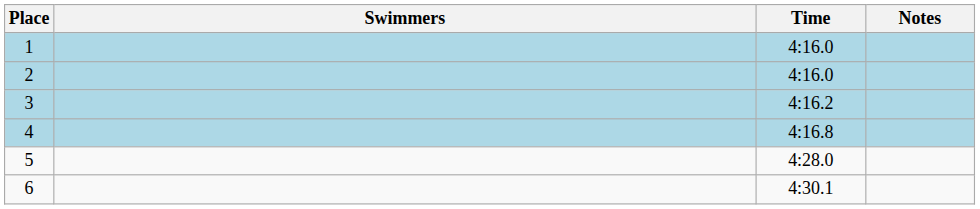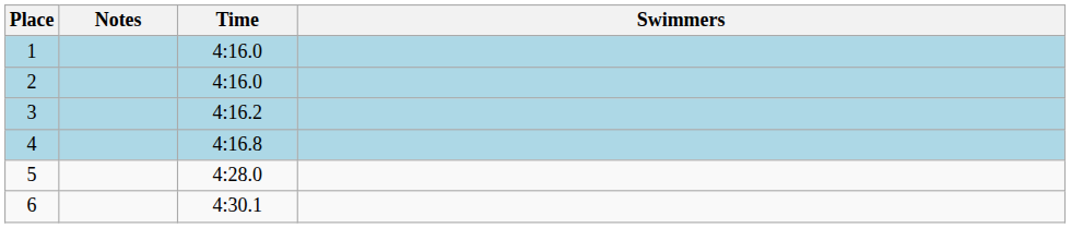columns swapped: Swimmers <-> Notes
